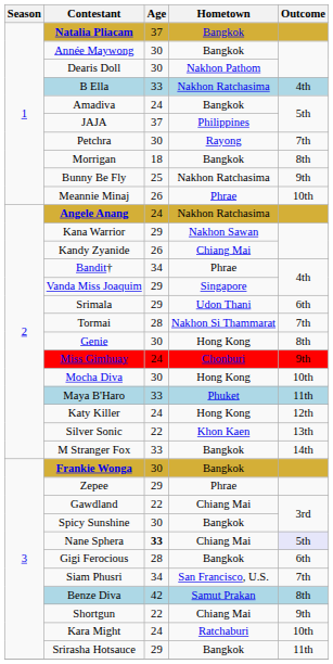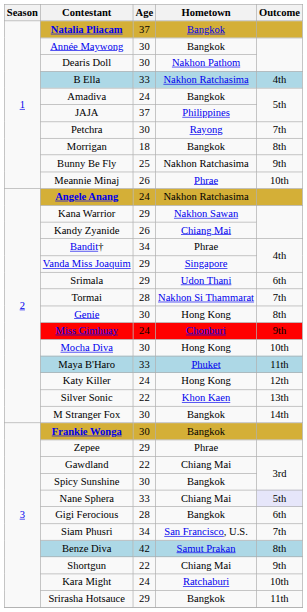M Stranger Fox | Age: 33 -> 30
Nane Sphera | Age: bold -> normal
